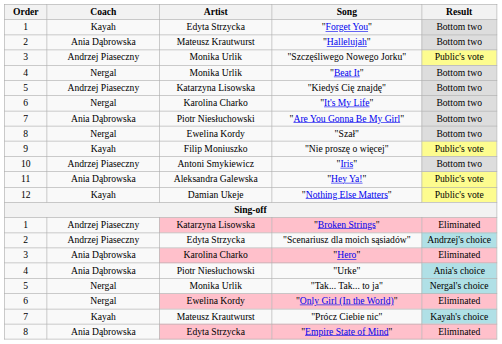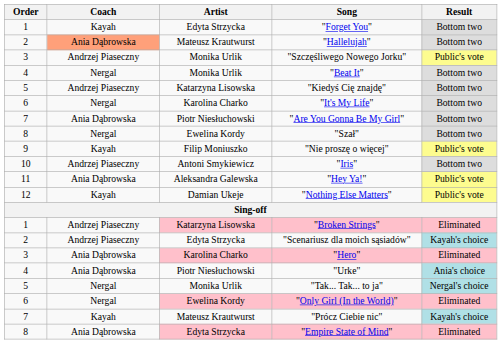"Hallelujah" | Coach: no background -> lightsalmon background
"Scenariusz dla moich sąsiadów" | Result: Andrzej's choice -> Kayah's choice
